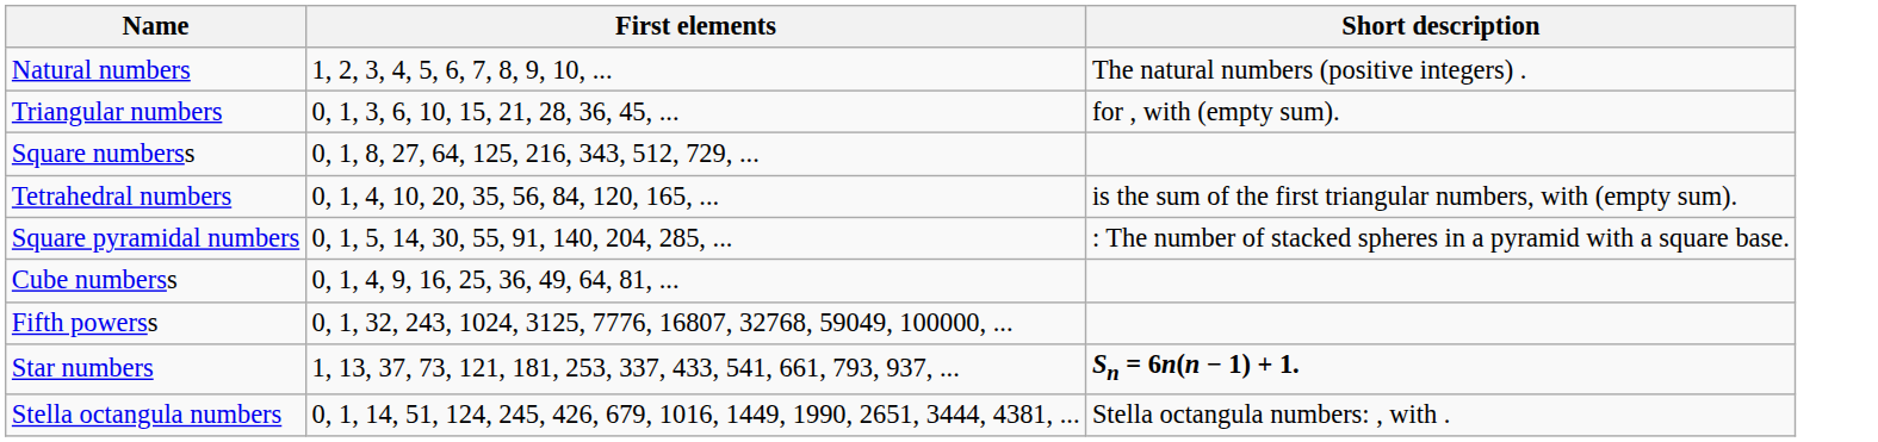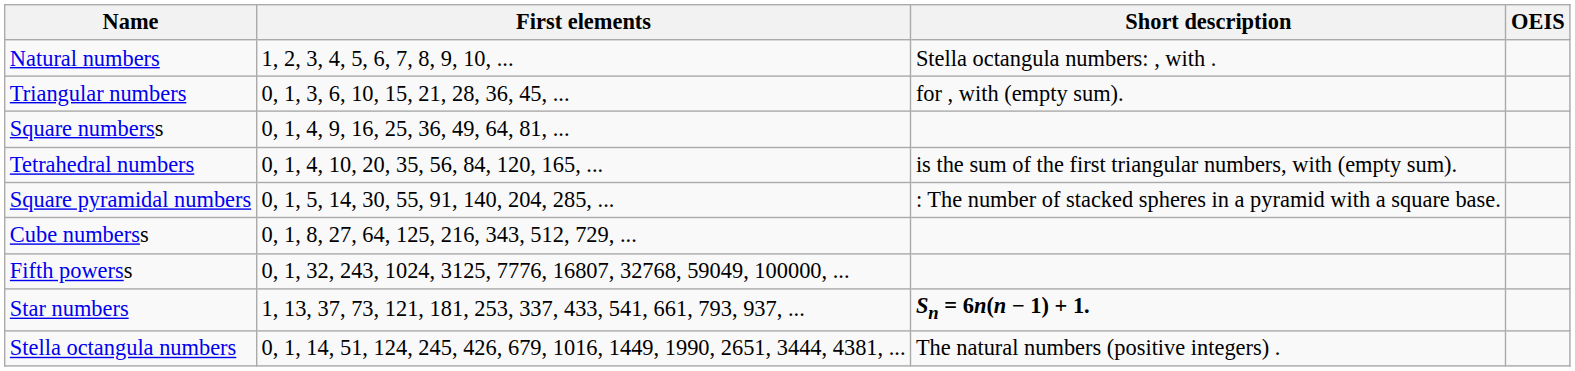+ column: OEIS
Natural numbers | Short description: The natural numbers (positive integers) . -> Stella octangula numbers: , with .
Square numberss | First elements: 0, 1, 8, 27, 64, 125, 216, 343, 512, 729, ... -> 0, 1, 4, 9, 16, 25, 36, 49, 64, 81, ...
Cube numberss | First elements: 0, 1, 4, 9, 16, 25, 36, 49, 64, 81, ... -> 0, 1, 8, 27, 64, 125, 216, 343, 512, 729, ...
Stella octangula numbers | Short description: Stella octangula numbers: , with . -> The natural numbers (positive integers) .
